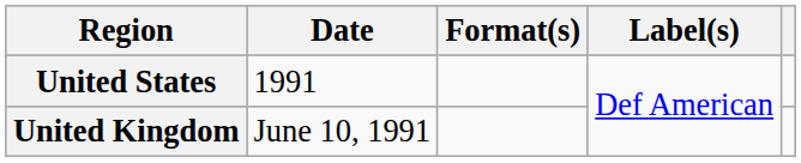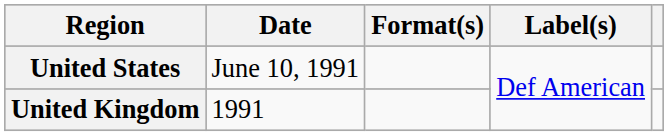United States | Date: 1991 -> June 10, 1991
United Kingdom | Date: June 10, 1991 -> 1991
